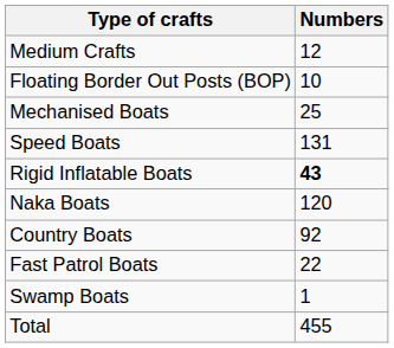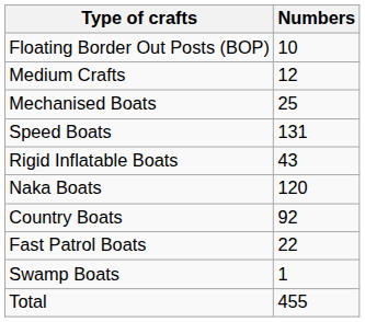rows swapped: Floating Border Out Posts (BOP) <-> Medium Crafts
Rigid Inflatable Boats | Numbers: bold -> normal
